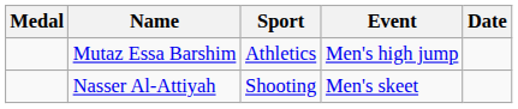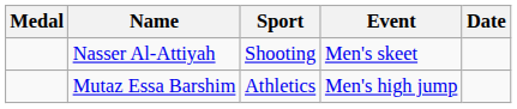rows swapped: Mutaz Essa Barshim <-> Nasser Al-Attiyah
